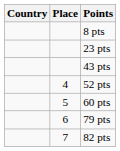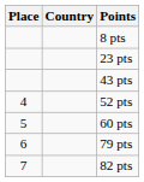columns swapped: Place <-> Country
